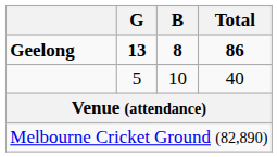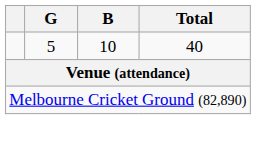- row: Geelong | 13 | 8 | 86
